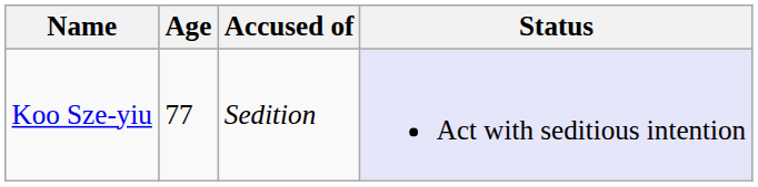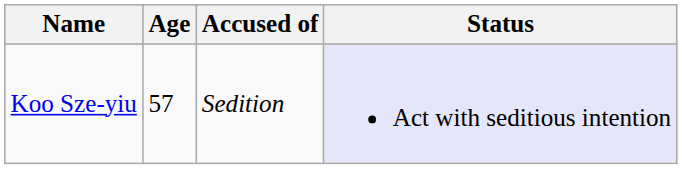Koo Sze-yiu | Age: 77 -> 57
